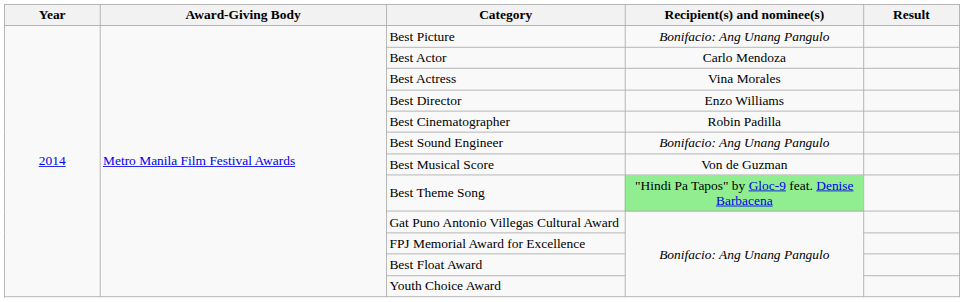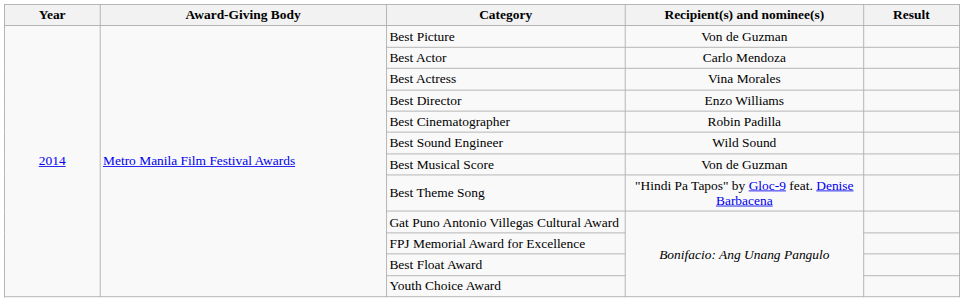Best Picture | Recipient(s) and nominee(s): Bonifacio: Ang Unang Pangulo -> Von de Guzman
Best Sound Engineer | Recipient(s) and nominee(s): Bonifacio: Ang Unang Pangulo -> Wild Sound
Best Theme Song | Recipient(s) and nominee(s): lightgreen background -> no background
